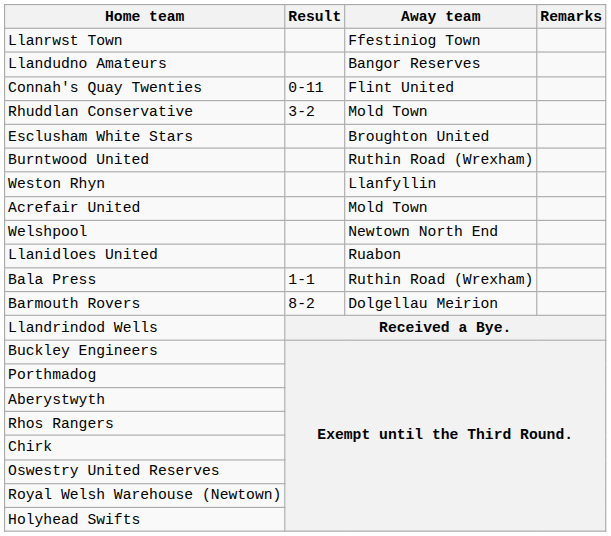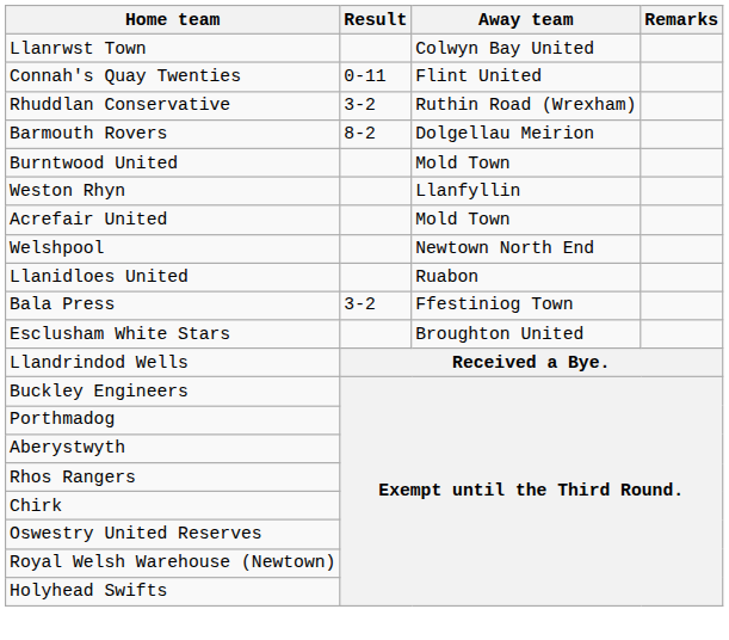Llanrwst Town | Away team: Ffestiniog Town -> Colwyn Bay United
- row: Llandudno Amateurs | Bangor Reserves
Rhuddlan Conservative | Away team: Mold Town -> Ruthin Road (Wrexham)
rows swapped: Esclusham White Stars <-> Barmouth Rovers
Burntwood United | Away team: Ruthin Road (Wrexham) -> Mold Town
Bala Press | Result: 1-1 -> 3-2
Bala Press | Away team: Ruthin Road (Wrexham) -> Ffestiniog Town
